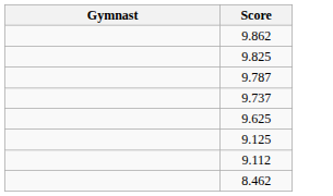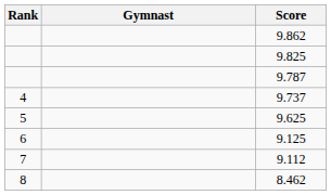+ column: Rank | 4 | 5 | 6 | 7 | 8
